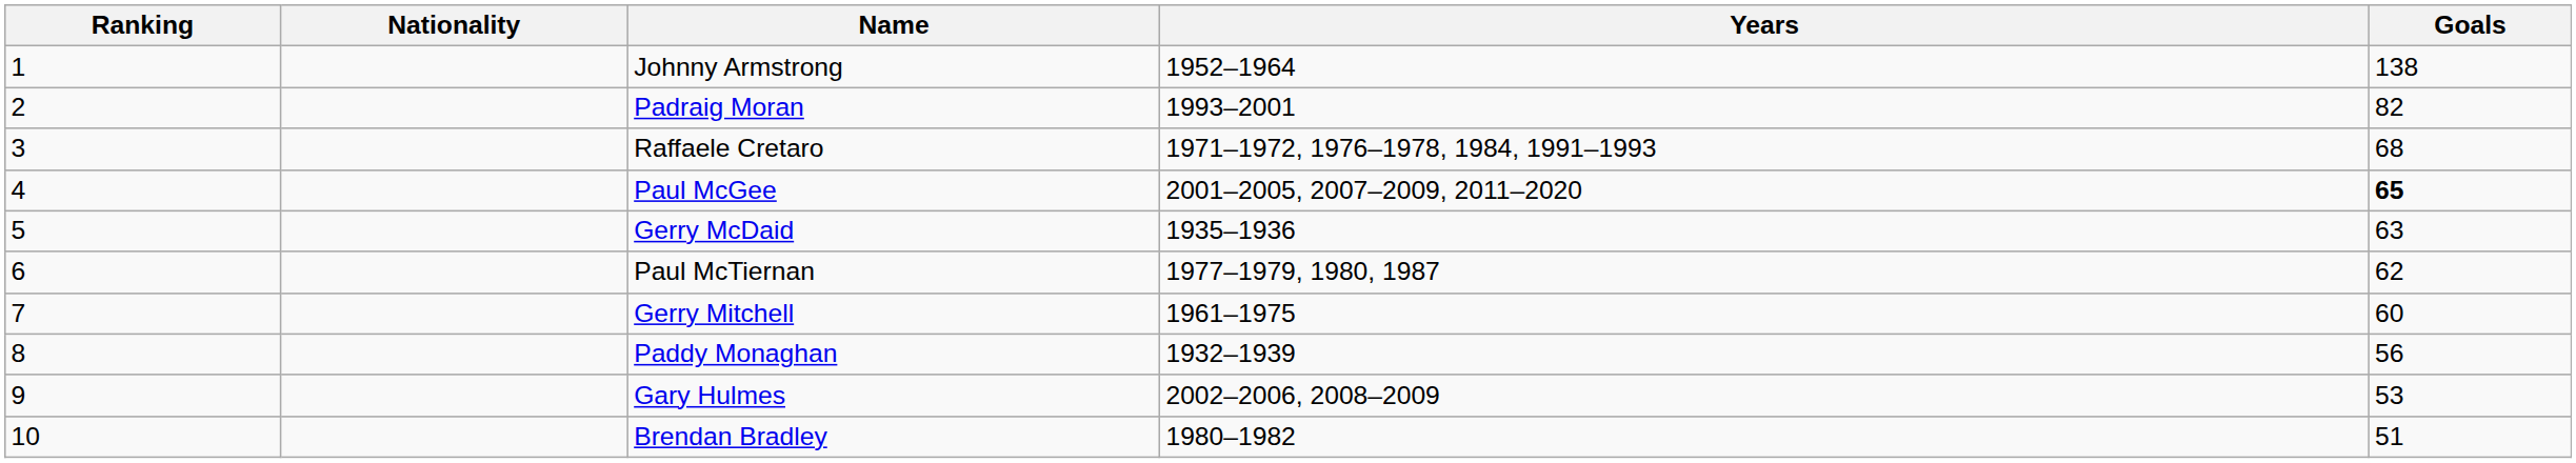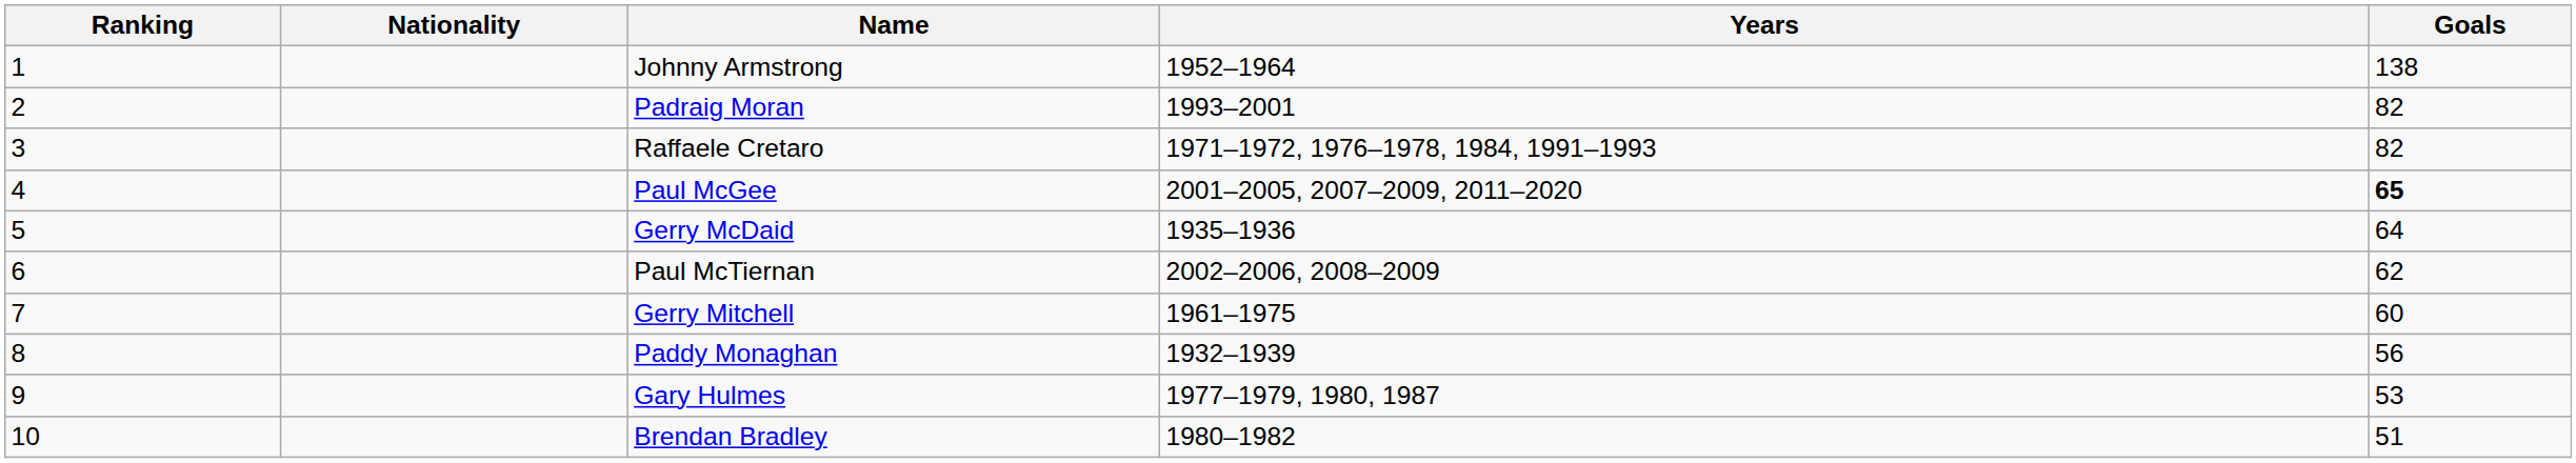Raffaele Cretaro | Goals: 68 -> 82
Gerry McDaid | Goals: 63 -> 64
Paul McTiernan | Years: 1977–1979, 1980, 1987 -> 2002–2006, 2008–2009
Gary Hulmes | Years: 2002–2006, 2008–2009 -> 1977–1979, 1980, 1987
